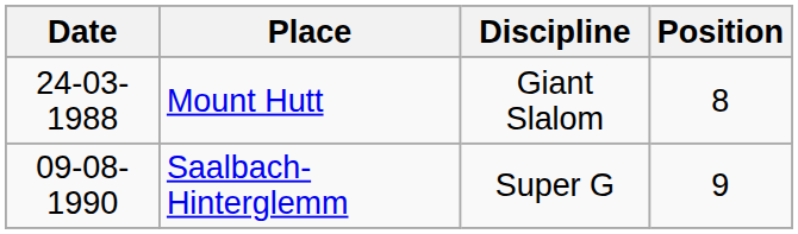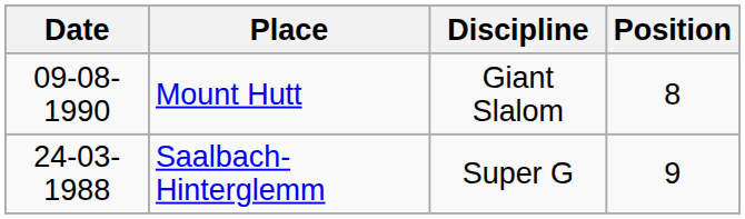Mount Hutt | Date: 24-03-1988 -> 09-08-1990
Saalbach-Hinterglemm | Date: 09-08-1990 -> 24-03-1988
